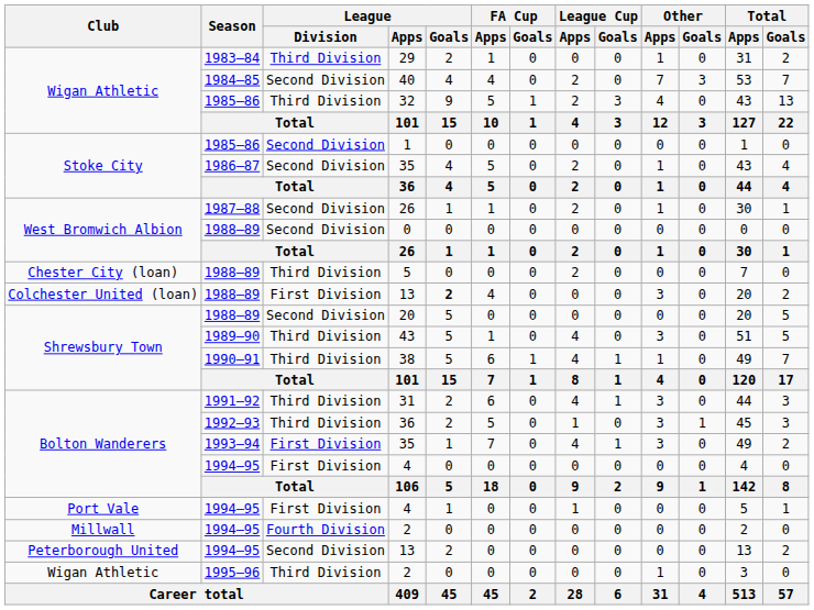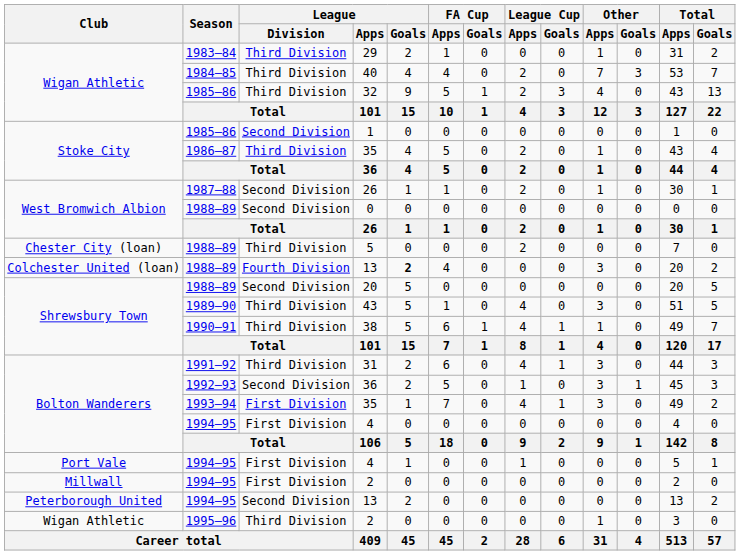40 | League / Division: Second Division -> Third Division
Stoke City / 35 | League / Division: Second Division -> Third Division
Colchester United (loan) / 13 | League / Division: First Division -> Fourth Division
Bolton Wanderers / 36 | League / Division: Third Division -> Second Division
Millwall / 2 | League / Division: Fourth Division -> First Division
